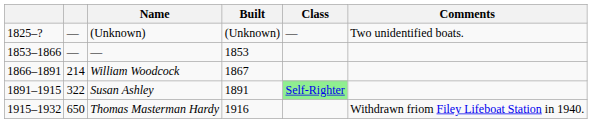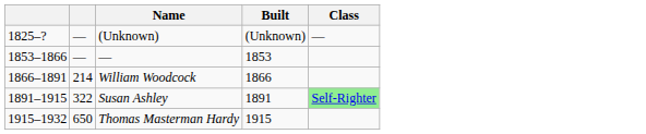- column: Comments | Two unidentified boats. | Withdrawn friom Filey Lifeboat Station in 1940.
William Woodcock | Built: 1867 -> 1866
Thomas Masterman Hardy | Built: 1916 -> 1915
